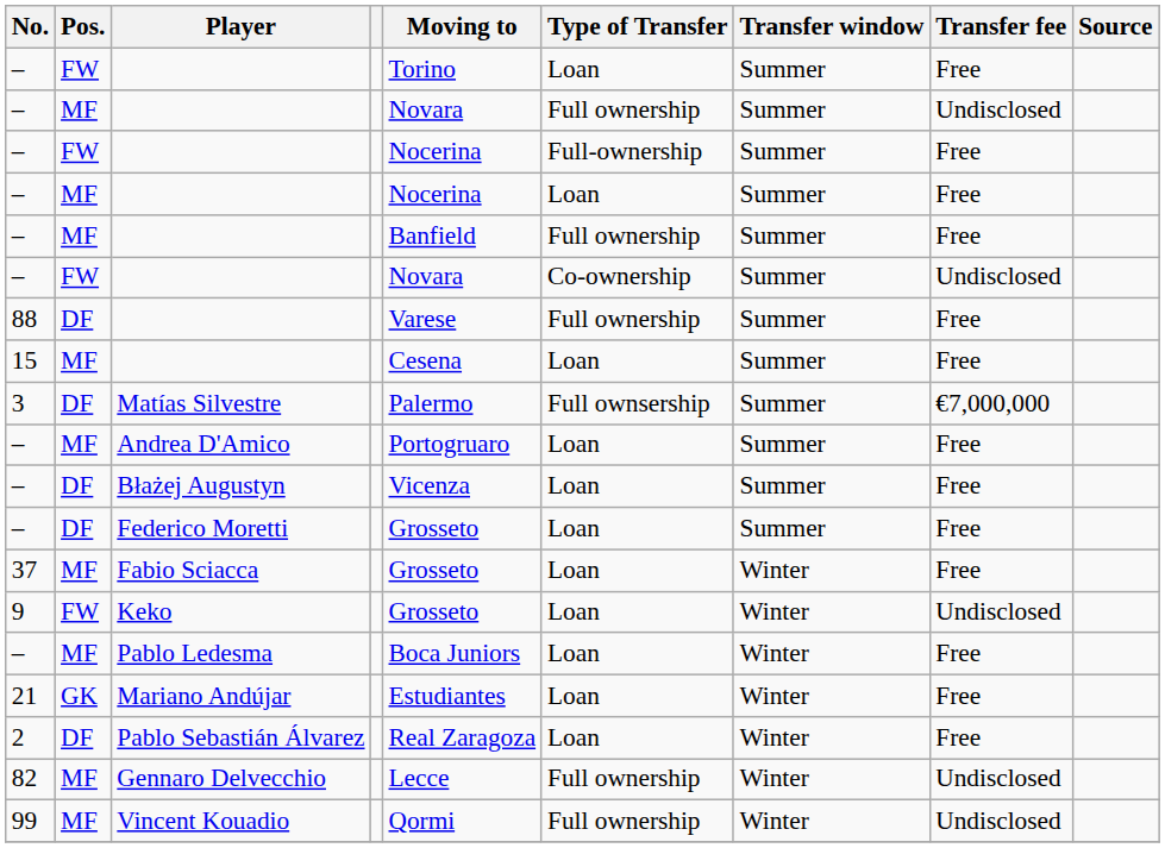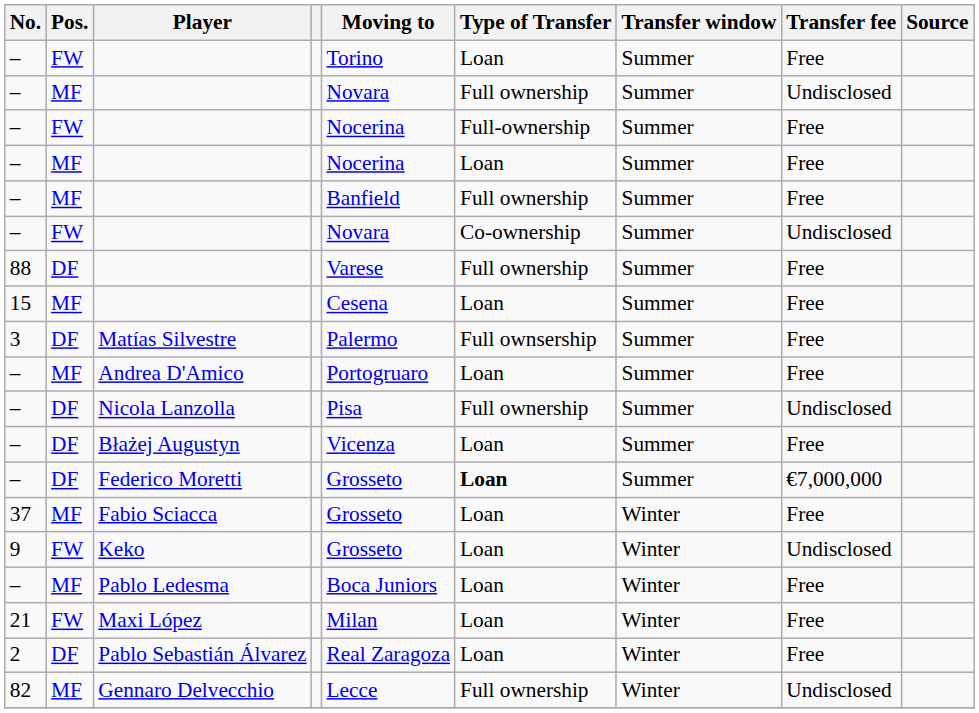Matías Silvestre | Transfer fee: €7,000,000 -> Free
+ row: – | DF | Nicola Lanzolla | Pisa | Full ownership | Summer | Undisclosed
Federico Moretti | Type of Transfer: normal -> bold
Federico Moretti | Transfer fee: Free -> €7,000,000
- row: 21 | GK | Mariano Andújar | Estudiantes | Loan | Winter | Free
+ row: 21 | FW | Maxi López | Milan | Loan | Winter | Free
- row: 99 | MF | Vincent Kouadio | Qormi | Full ownership | Winter | Undisclosed
